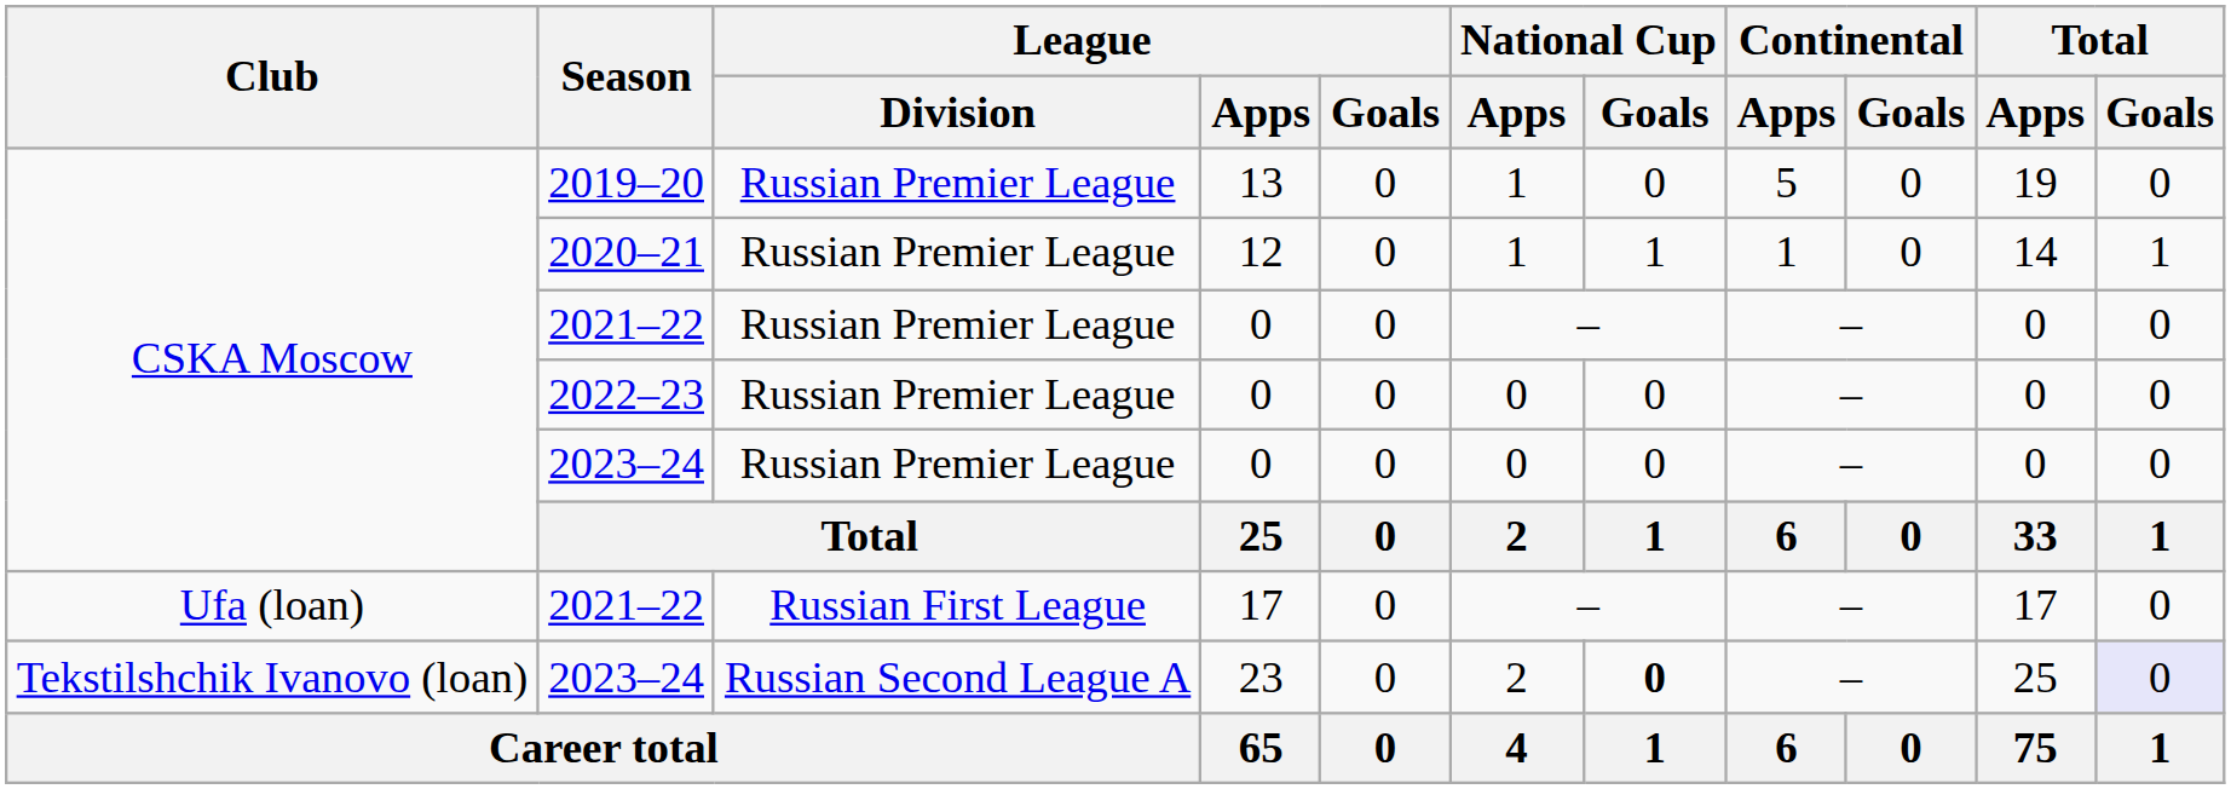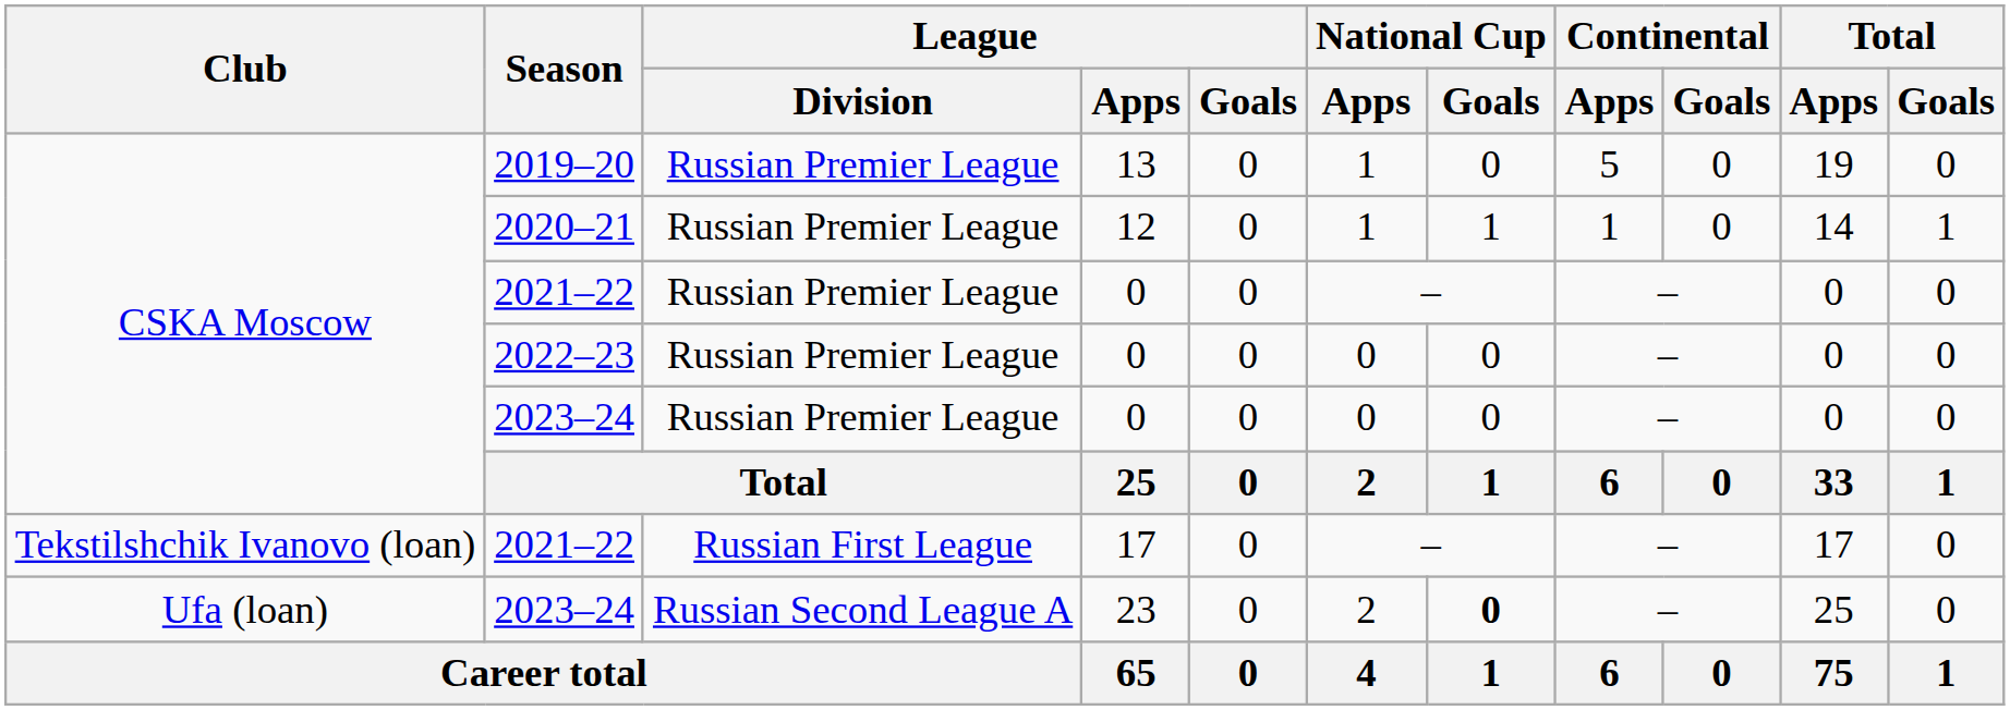2021–22 / 17 | Club: Ufa (loan) -> Tekstilshchik Ivanovo (loan)
2023–24 / 23 | Club: Tekstilshchik Ivanovo (loan) -> Ufa (loan)
2023–24 / 23 | Total / Goals: lavender background -> no background
